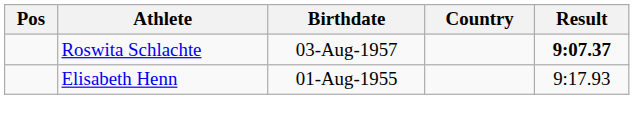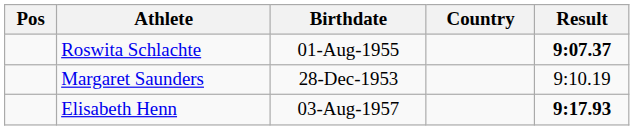Roswita Schlachte | Birthdate: 03-Aug-1957 -> 01-Aug-1955
+ row: Margaret Saunders | 28-Dec-1953 | 9:10.19
Elisabeth Henn | Birthdate: 01-Aug-1955 -> 03-Aug-1957
Elisabeth Henn | Result: normal -> bold
